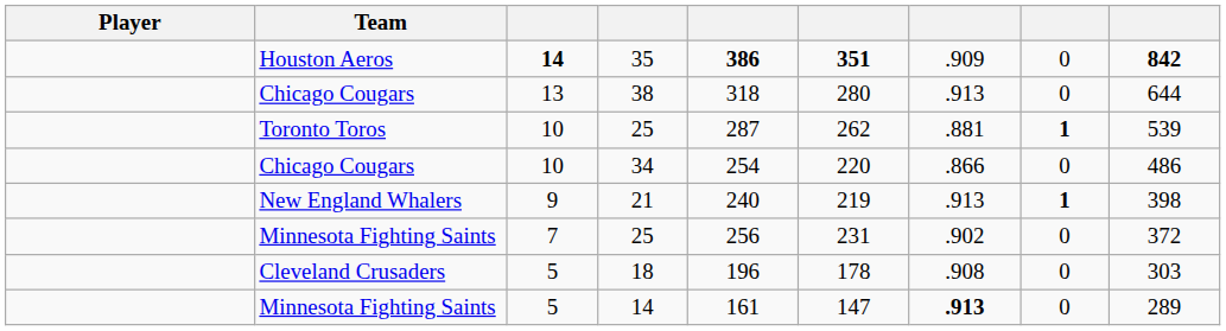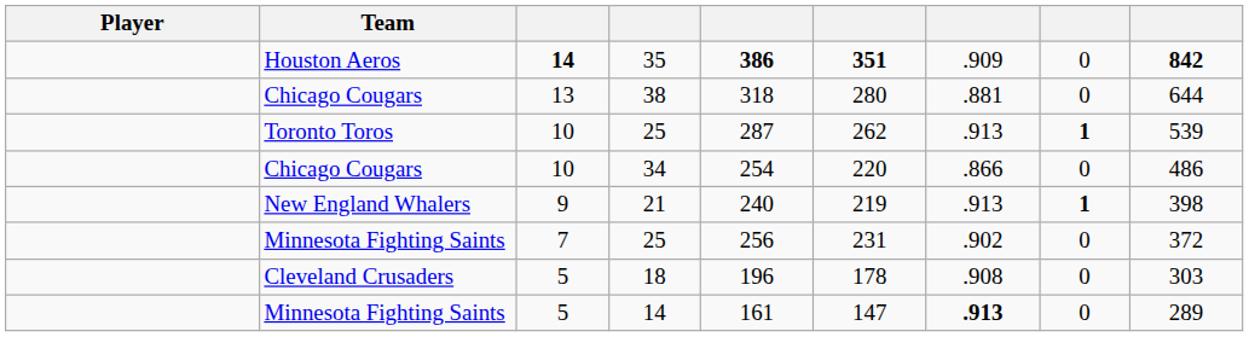38 | column 7: .913 -> .881
Toronto Toros / 25 | column 7: .881 -> .913
